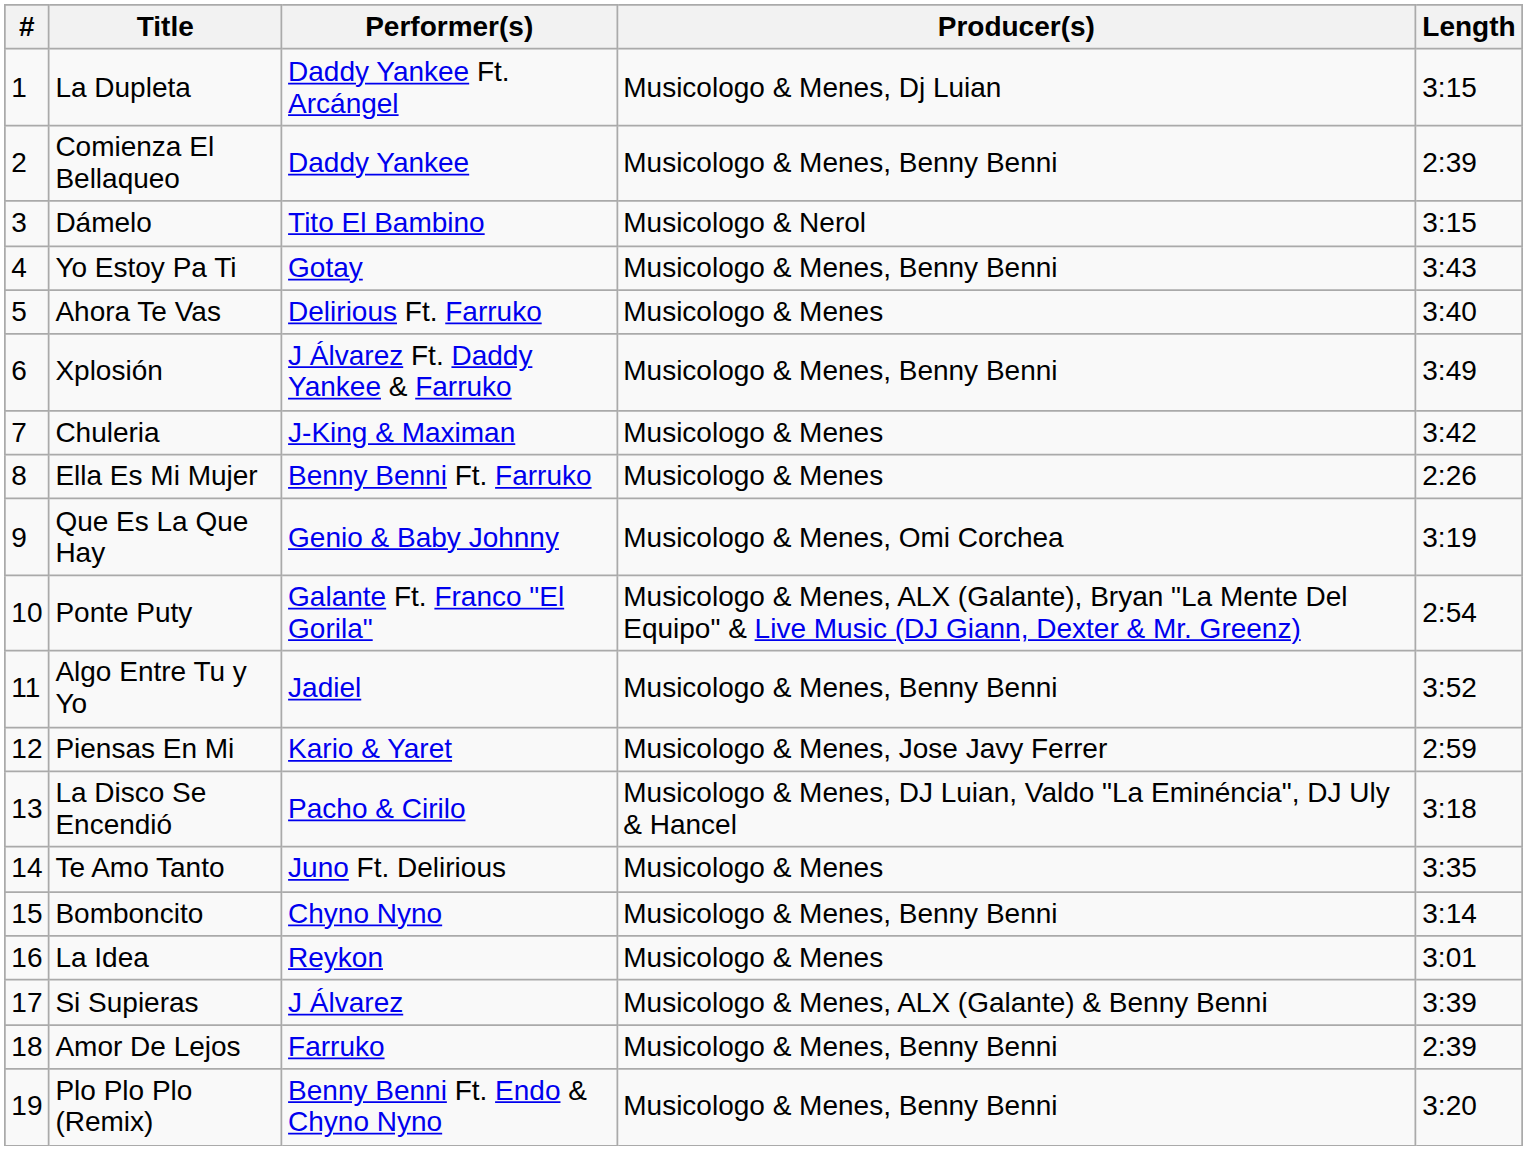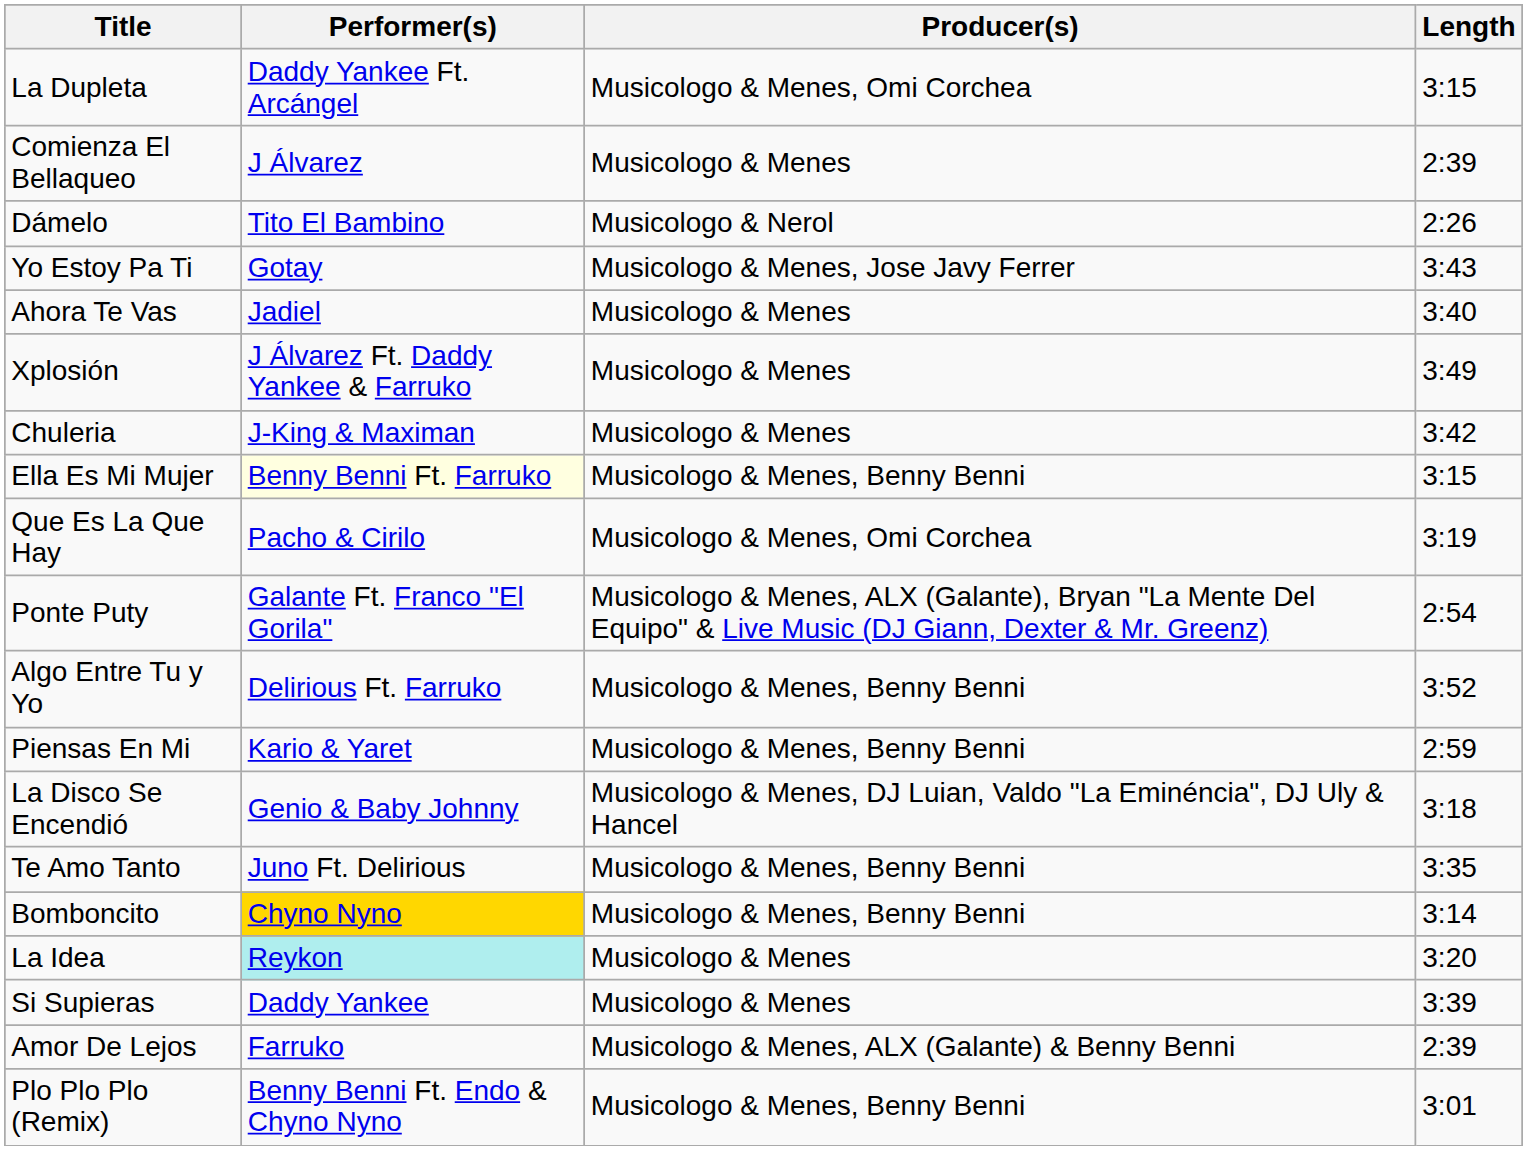- column: # | 1 | 2 | 3 | 4 | 5 | 6 | 7 | 8 | 9 | 10 | 11 | 12 | 13 | 14 | 15 | 16 | 17 | 18 | 19
La Dupleta | Producer(s): Musicologo & Menes, Dj Luian -> Musicologo & Menes, Omi Corchea
Comienza El Bellaqueo | Performer(s): Daddy Yankee -> J Álvarez
Comienza El Bellaqueo | Producer(s): Musicologo & Menes, Benny Benni -> Musicologo & Menes
Dámelo | Length: 3:15 -> 2:26
Yo Estoy Pa Ti | Producer(s): Musicologo & Menes, Benny Benni -> Musicologo & Menes, Jose Javy Ferrer
Ahora Te Vas | Performer(s): Delirious Ft. Farruko -> Jadiel
Xplosión | Producer(s): Musicologo & Menes, Benny Benni -> Musicologo & Menes
Ella Es Mi Mujer | Performer(s): no background -> lightyellow background
Ella Es Mi Mujer | Producer(s): Musicologo & Menes -> Musicologo & Menes, Benny Benni
Ella Es Mi Mujer | Length: 2:26 -> 3:15
Que Es La Que Hay | Performer(s): Genio & Baby Johnny -> Pacho & Cirilo
Algo Entre Tu y Yo | Performer(s): Jadiel -> Delirious Ft. Farruko
Piensas En Mi | Producer(s): Musicologo & Menes, Jose Javy Ferrer -> Musicologo & Menes, Benny Benni
La Disco Se Encendió | Performer(s): Pacho & Cirilo -> Genio & Baby Johnny
Te Amo Tanto | Producer(s): Musicologo & Menes -> Musicologo & Menes, Benny Benni
Bomboncito | Performer(s): no background -> gold background
La Idea | Performer(s): no background -> paleturquoise background
La Idea | Length: 3:01 -> 3:20
Si Supieras | Performer(s): J Álvarez -> Daddy Yankee
Si Supieras | Producer(s): Musicologo & Menes, ALX (Galante) & Benny Benni -> Musicologo & Menes
Amor De Lejos | Producer(s): Musicologo & Menes, Benny Benni -> Musicologo & Menes, ALX (Galante) & Benny Benni
Plo Plo Plo (Remix) | Length: 3:20 -> 3:01
